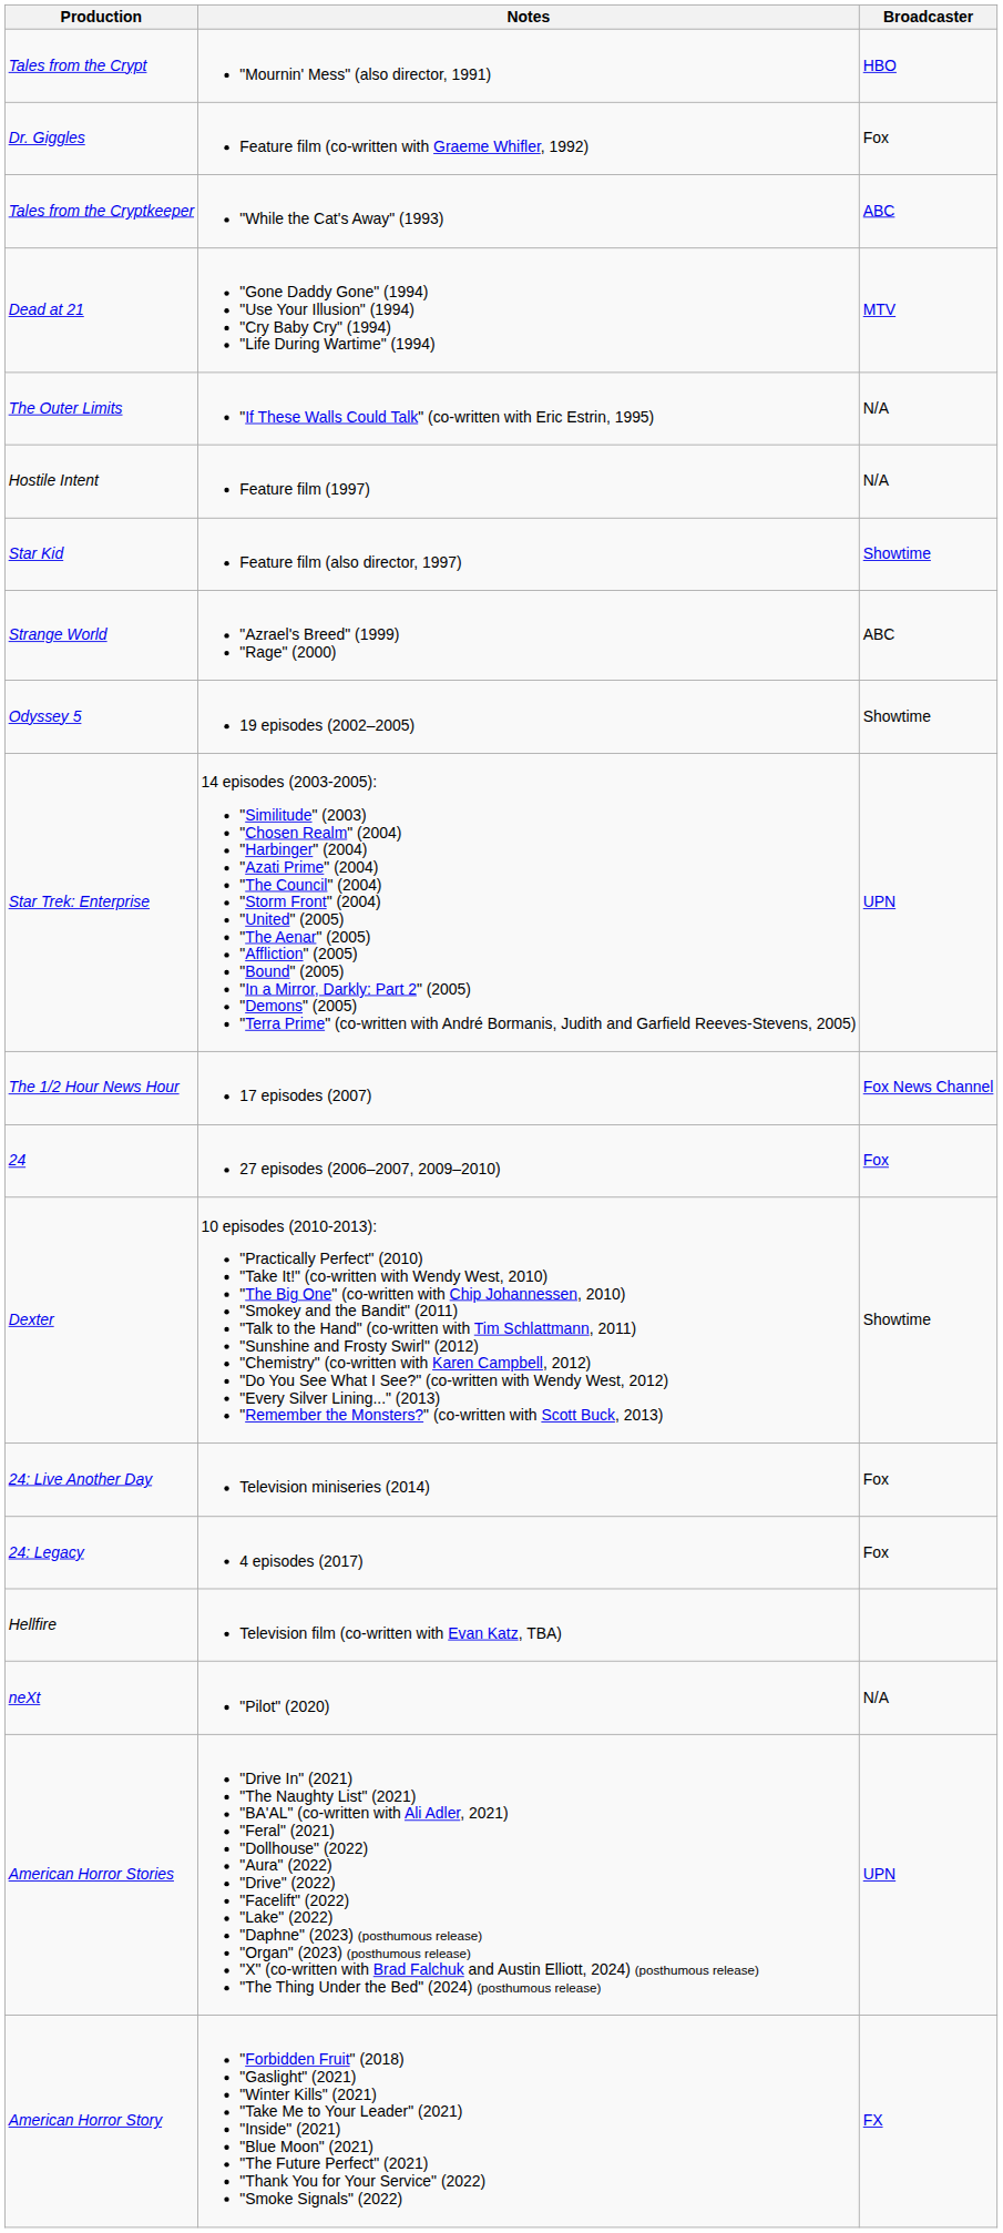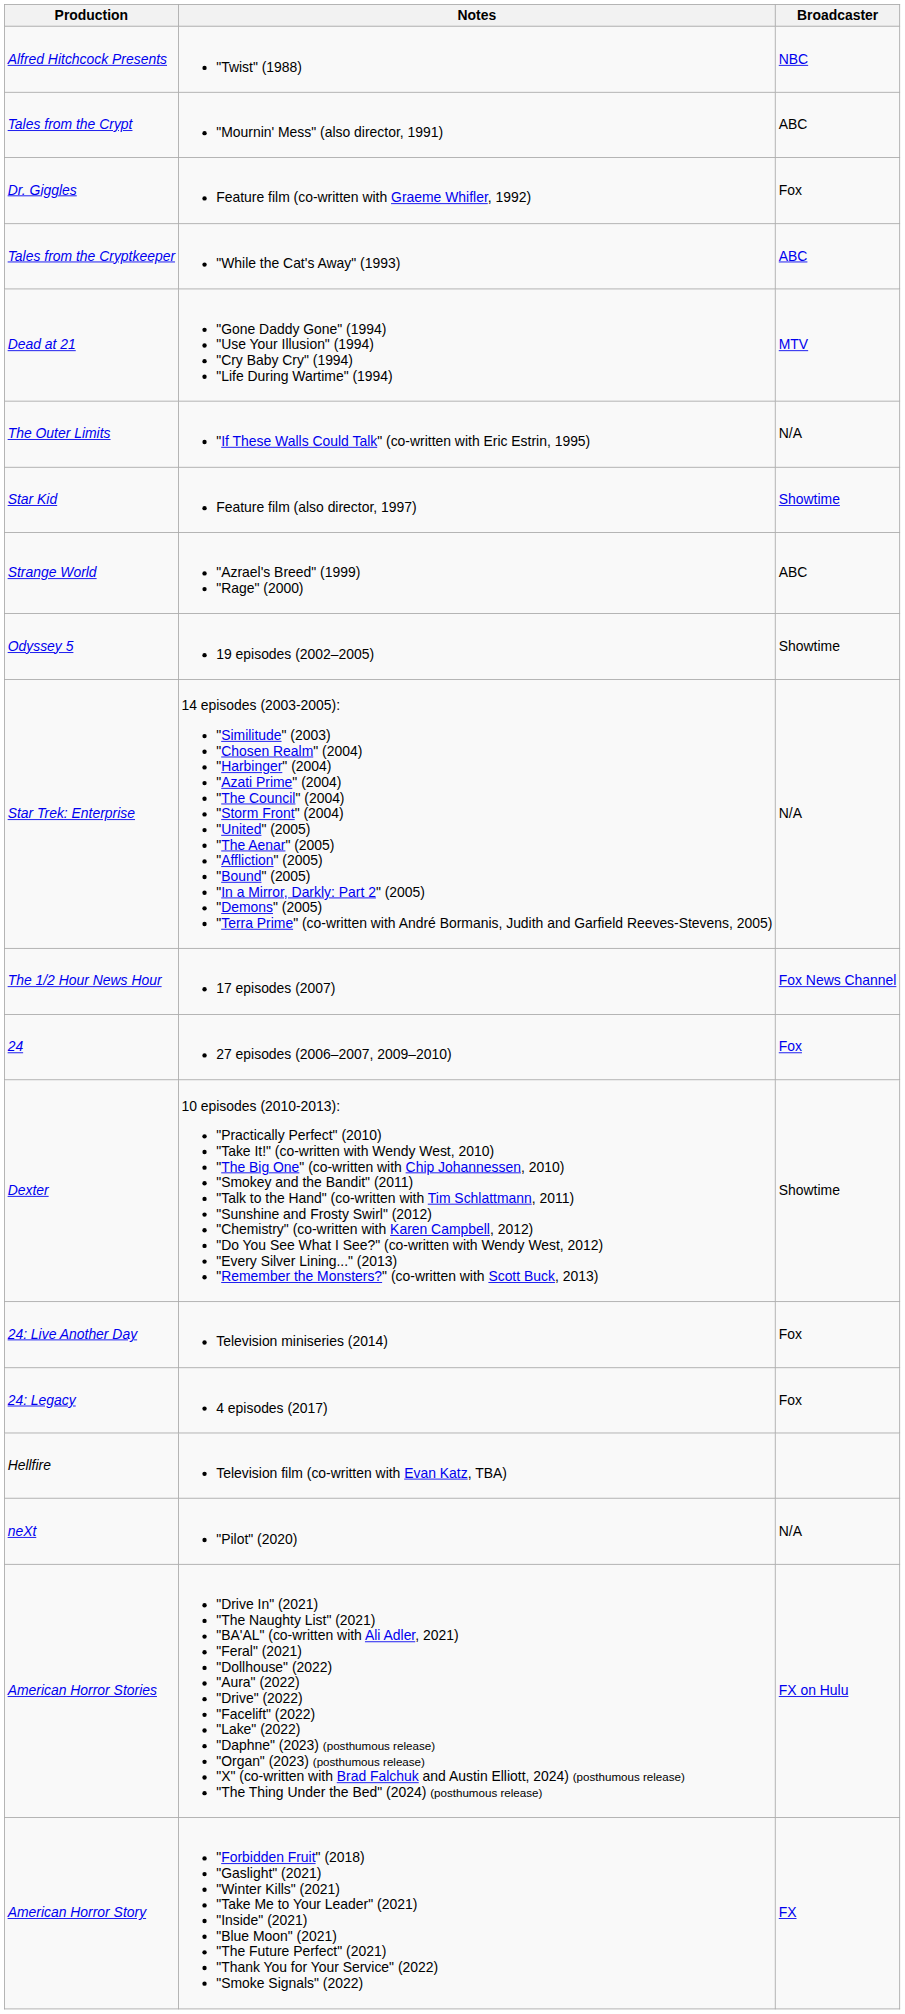+ row: Alfred Hitchcock Presents | "Twist" (1988) | NBC
Tales from the Crypt | Broadcaster: HBO -> ABC
- row: Hostile Intent | Feature film (1997) | N/A
Star Trek: Enterprise | Broadcaster: UPN -> N/A
American Horror Stories | Broadcaster: UPN -> FX on Hulu
